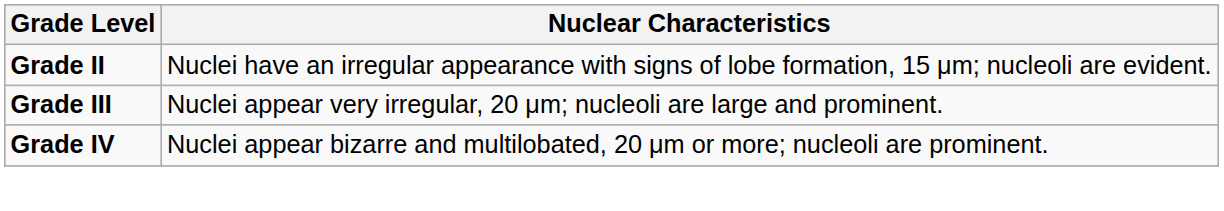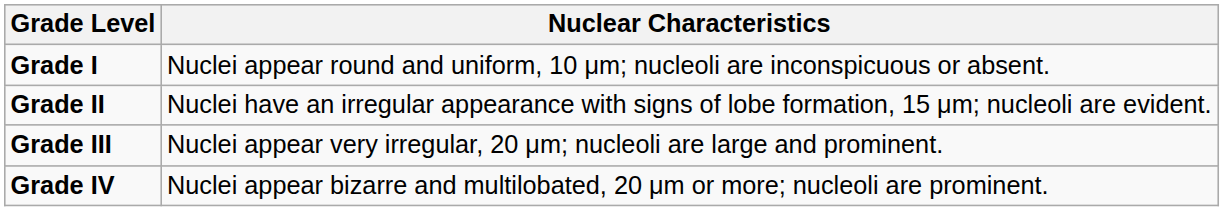+ row: Grade I | Nuclei appear round and uniform, 10 μm; nucleoli are inconspicuous or absent.
